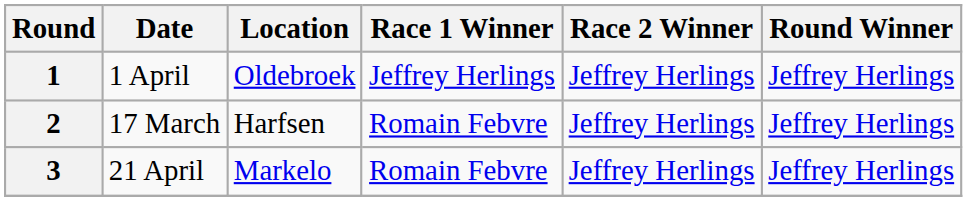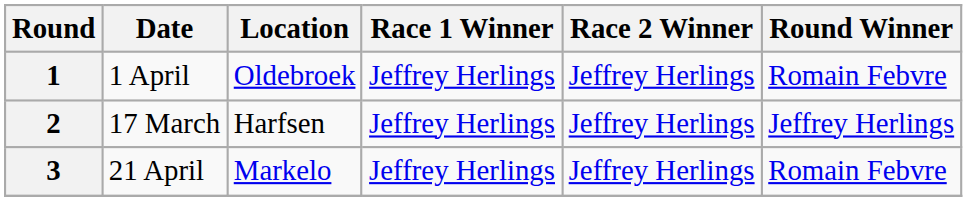1 | Round Winner: Jeffrey Herlings -> Romain Febvre
2 | Race 1 Winner: Romain Febvre -> Jeffrey Herlings
3 | Race 1 Winner: Romain Febvre -> Jeffrey Herlings
3 | Round Winner: Jeffrey Herlings -> Romain Febvre
